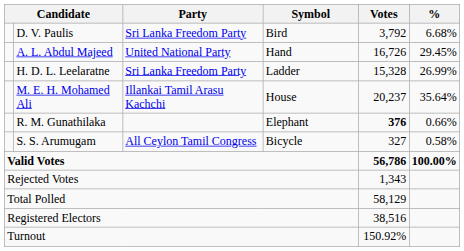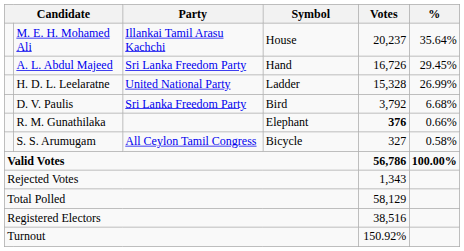rows swapped: M. E. H. Mohamed Ali <-> D. V. Paulis
A. L. Abdul Majeed | Party: United National Party -> Sri Lanka Freedom Party
H. D. L. Leelaratne | Party: Sri Lanka Freedom Party -> United National Party
